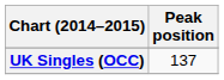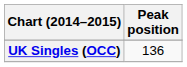UK Singles (OCC) | Peak position: 137 -> 136
